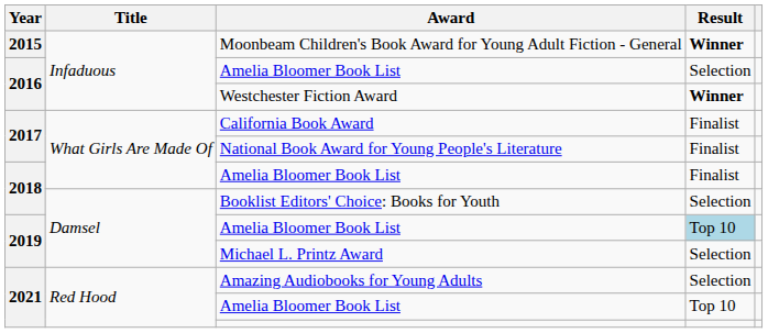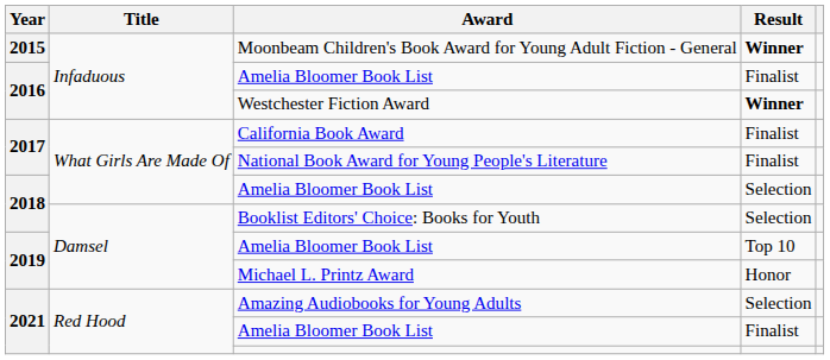2016 / Amelia Bloomer Book List | Result: Selection -> Finalist
2018 / Amelia Bloomer Book List | Result: Finalist -> Selection
2019 / Amelia Bloomer Book List | Result: lightblue background -> no background
Michael L. Printz Award | Result: Selection -> Honor
2021 / Amelia Bloomer Book List | Result: Top 10 -> Finalist
